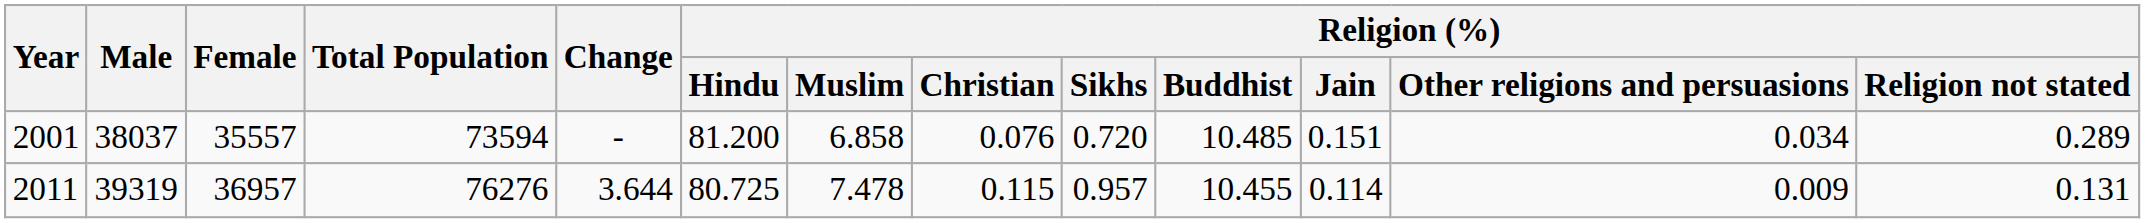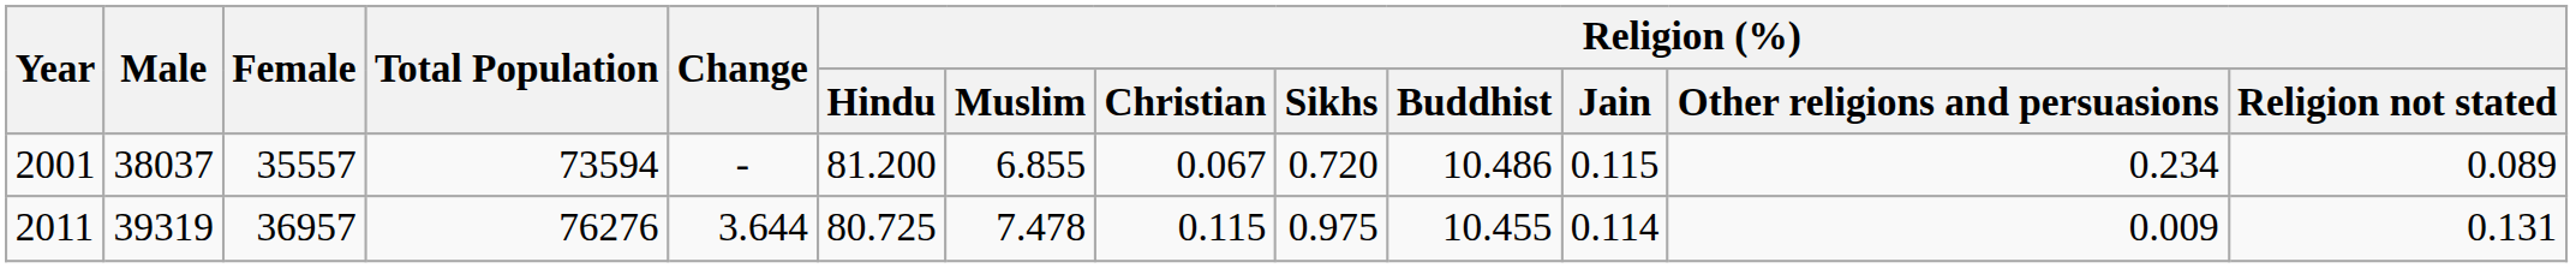2001 | Religion (%) / Muslim: 6.858 -> 6.855
2001 | Religion (%) / Christian: 0.076 -> 0.067
2001 | Religion (%) / Buddhist: 10.485 -> 10.486
2001 | Religion (%) / Jain: 0.151 -> 0.115
2001 | Religion (%) / Other religions and persuasions: 0.034 -> 0.234
2001 | Religion (%) / Religion not stated: 0.289 -> 0.089
2011 | Religion (%) / Sikhs: 0.957 -> 0.975
